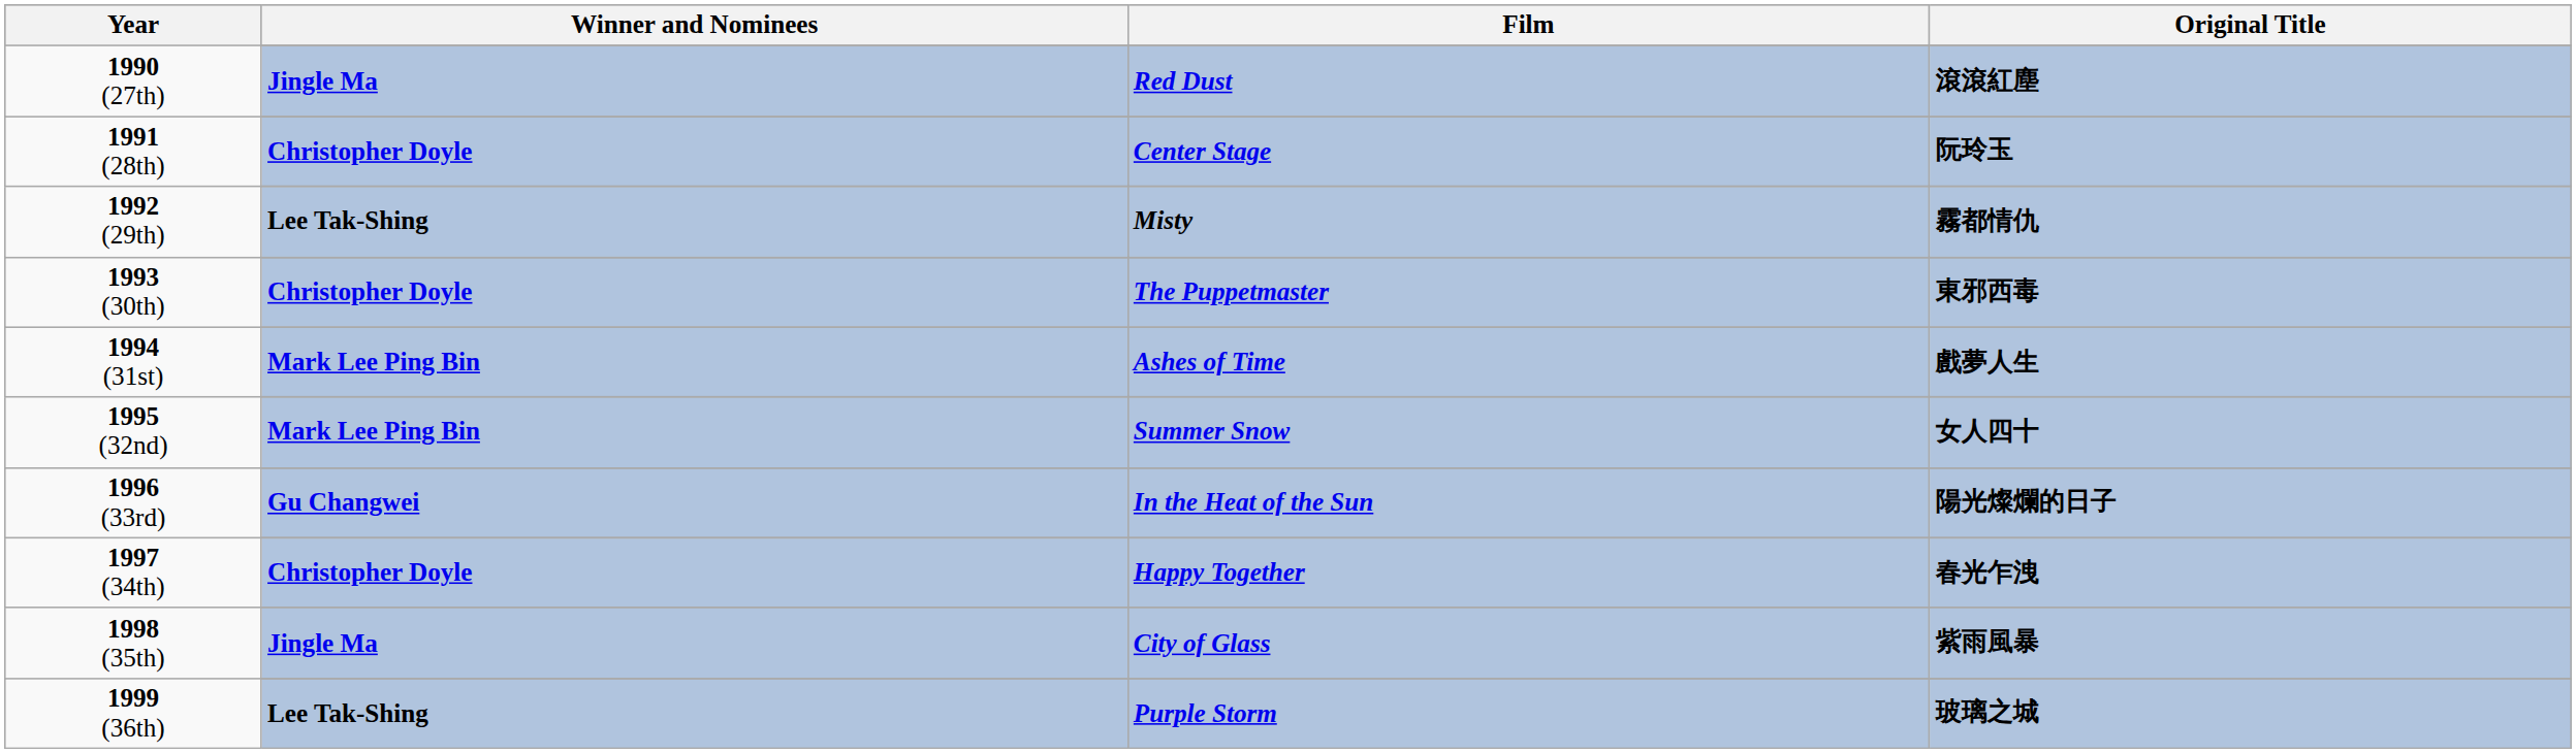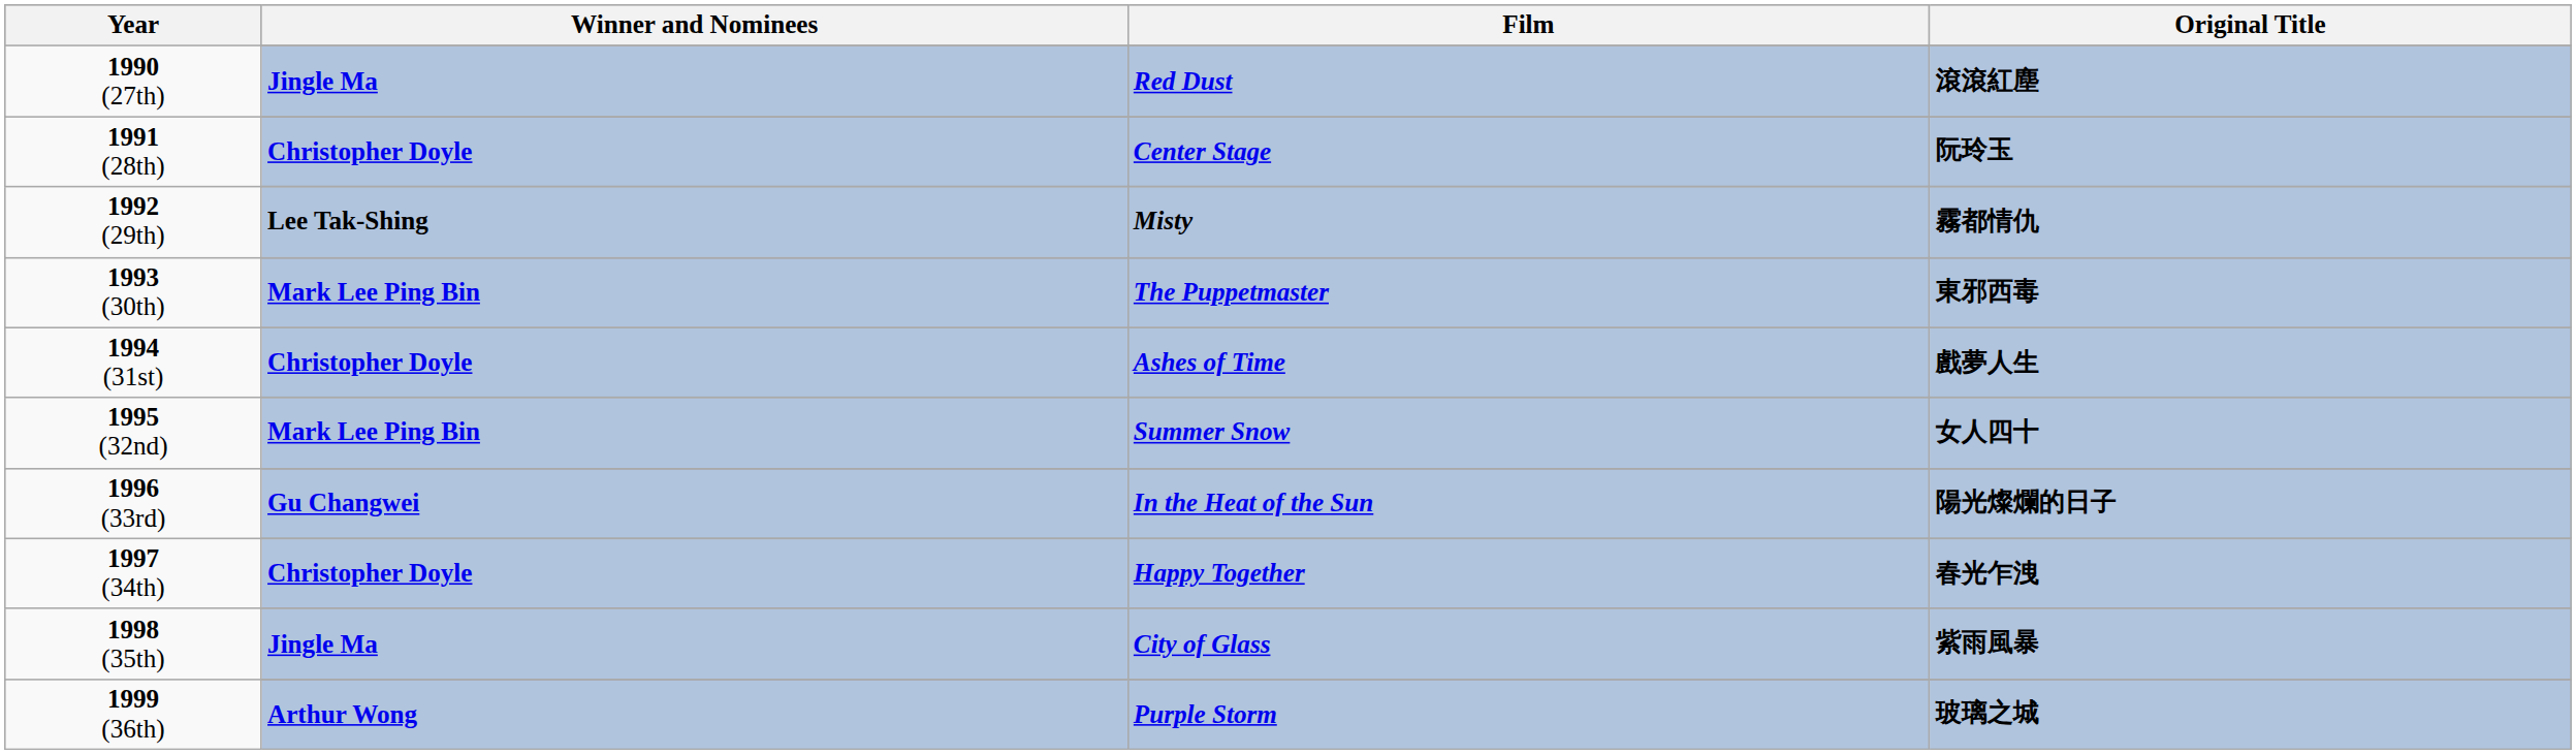The Puppetmaster | Winner and Nominees: Christopher Doyle -> Mark Lee Ping Bin
Ashes of Time | Winner and Nominees: Mark Lee Ping Bin -> Christopher Doyle
Purple Storm | Winner and Nominees: Lee Tak-Shing -> Arthur Wong
